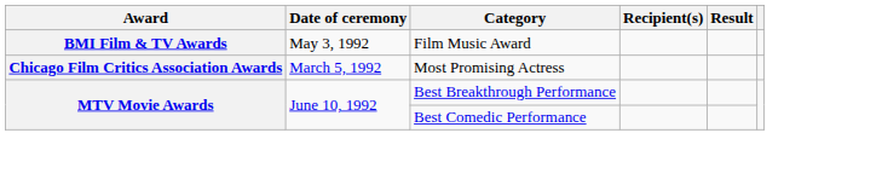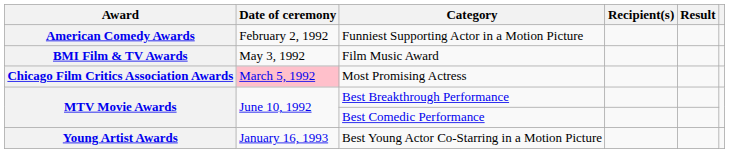+ row: American Comedy Awards | February 2, 1992 | Funniest Supporting Actor in a Motion Picture
Most Promising Actress | Date of ceremony: no background -> pink background
+ row: Young Artist Awards | January 16, 1993 | Best Young Actor Co-Starring in a Motion Picture
